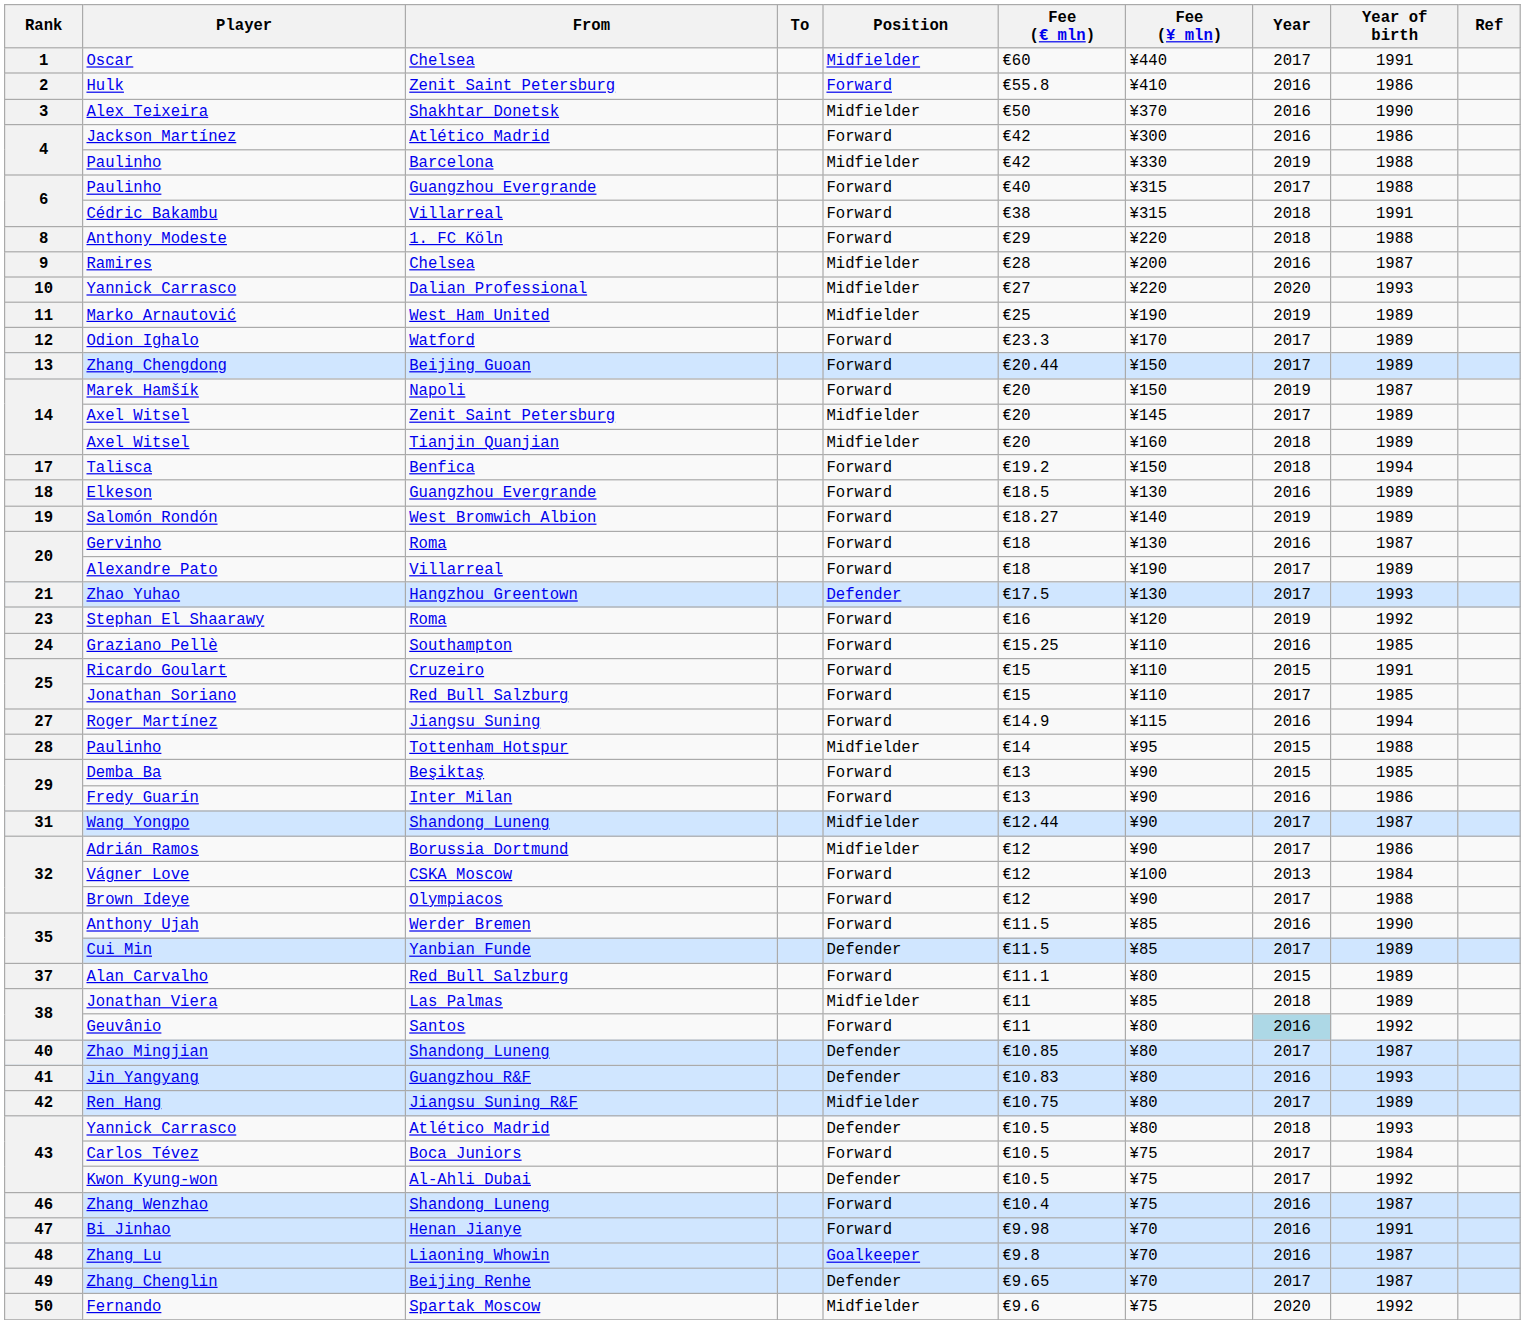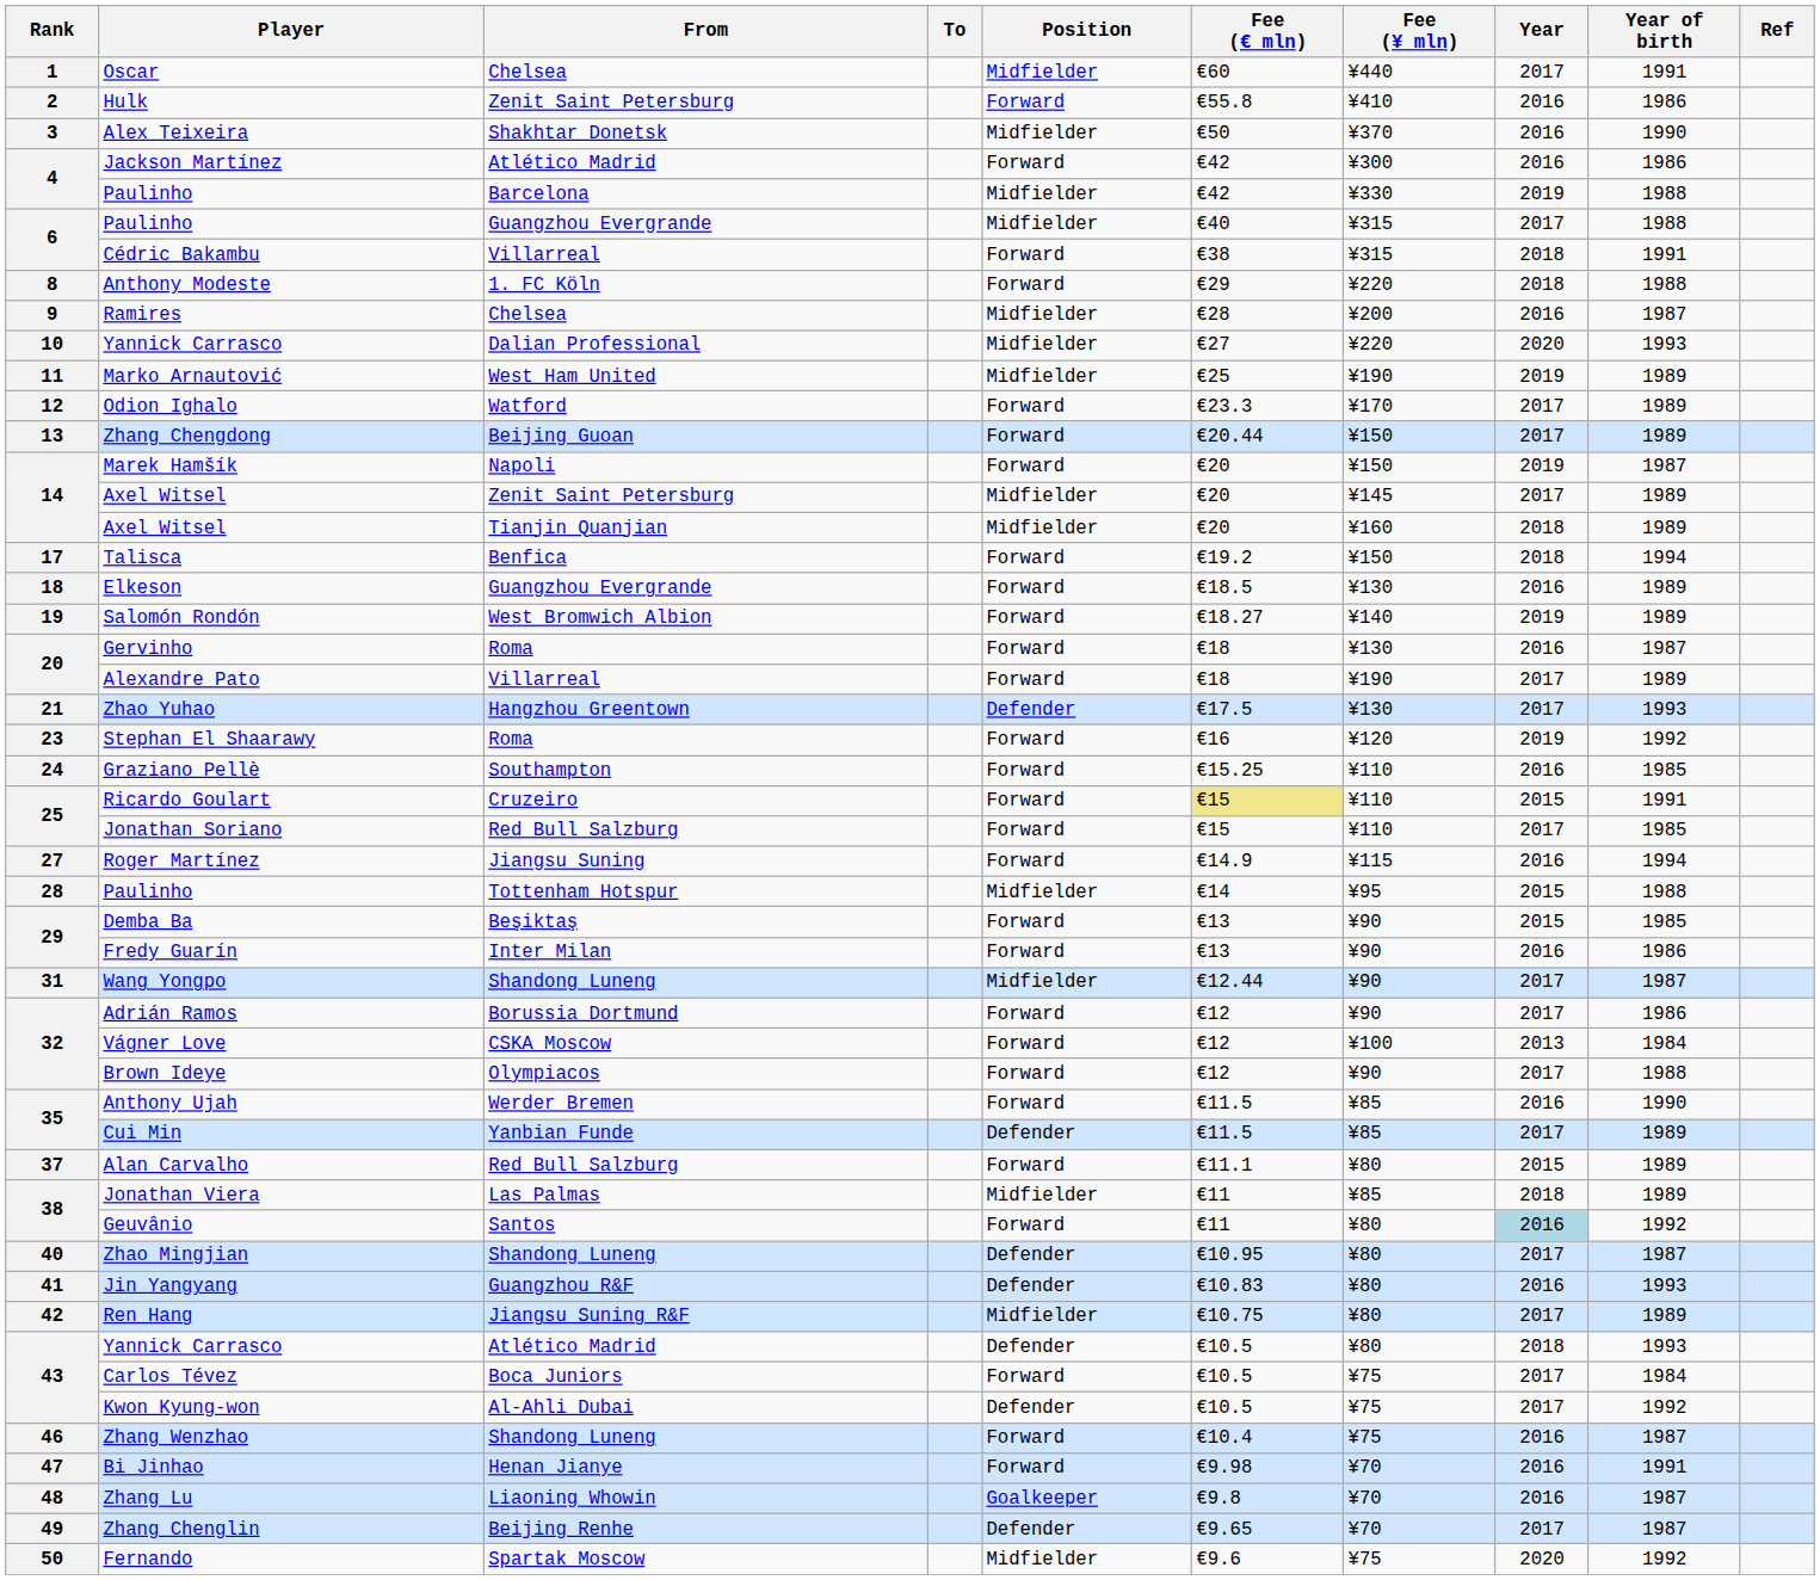Paulinho / Guangzhou Evergrande | Position: Forward -> Midfielder
Ricardo Goulart | Fee (€ mln): no background -> khaki background
Adrián Ramos | Position: Midfielder -> Forward
Zhao Mingjian | Fee (€ mln): €10.85 -> €10.95
